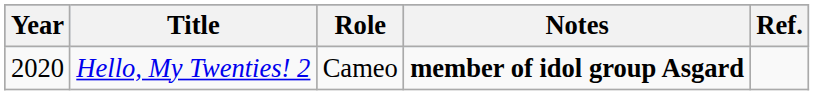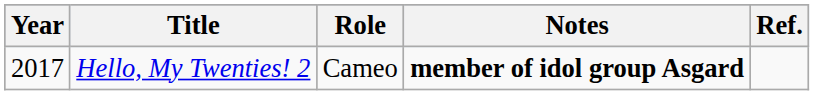Hello, My Twenties! 2 | Year: 2020 -> 2017
